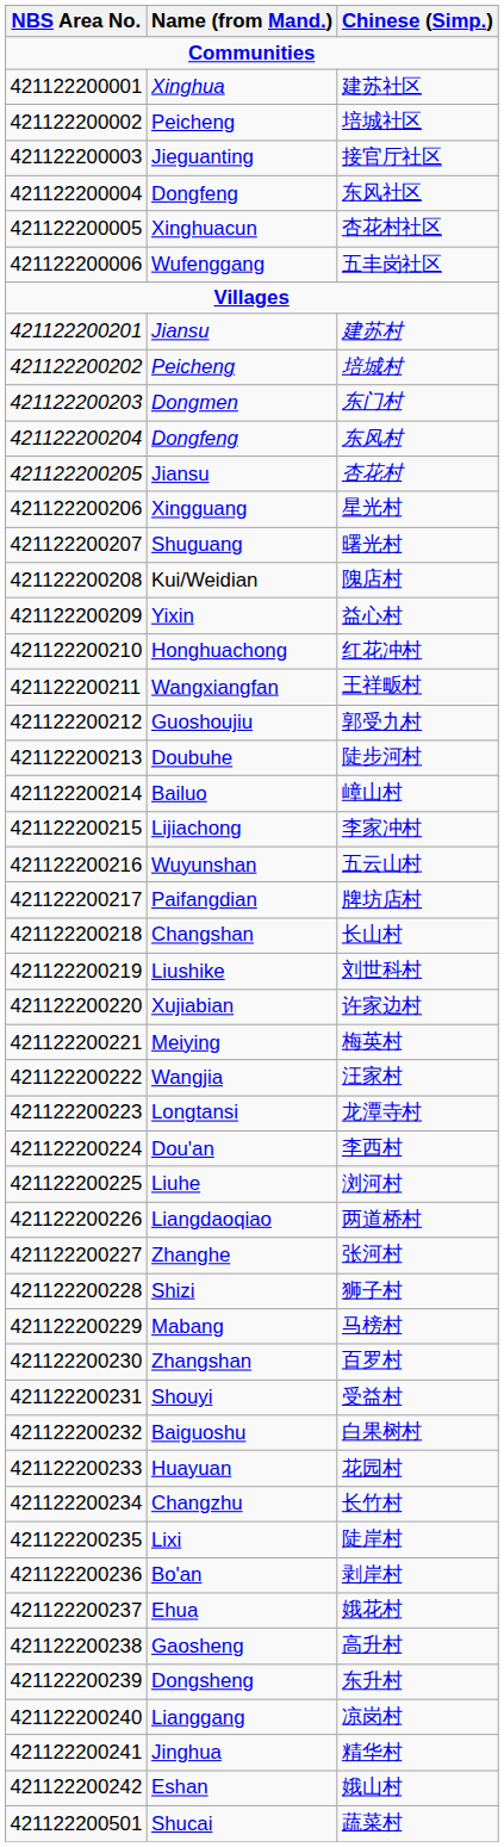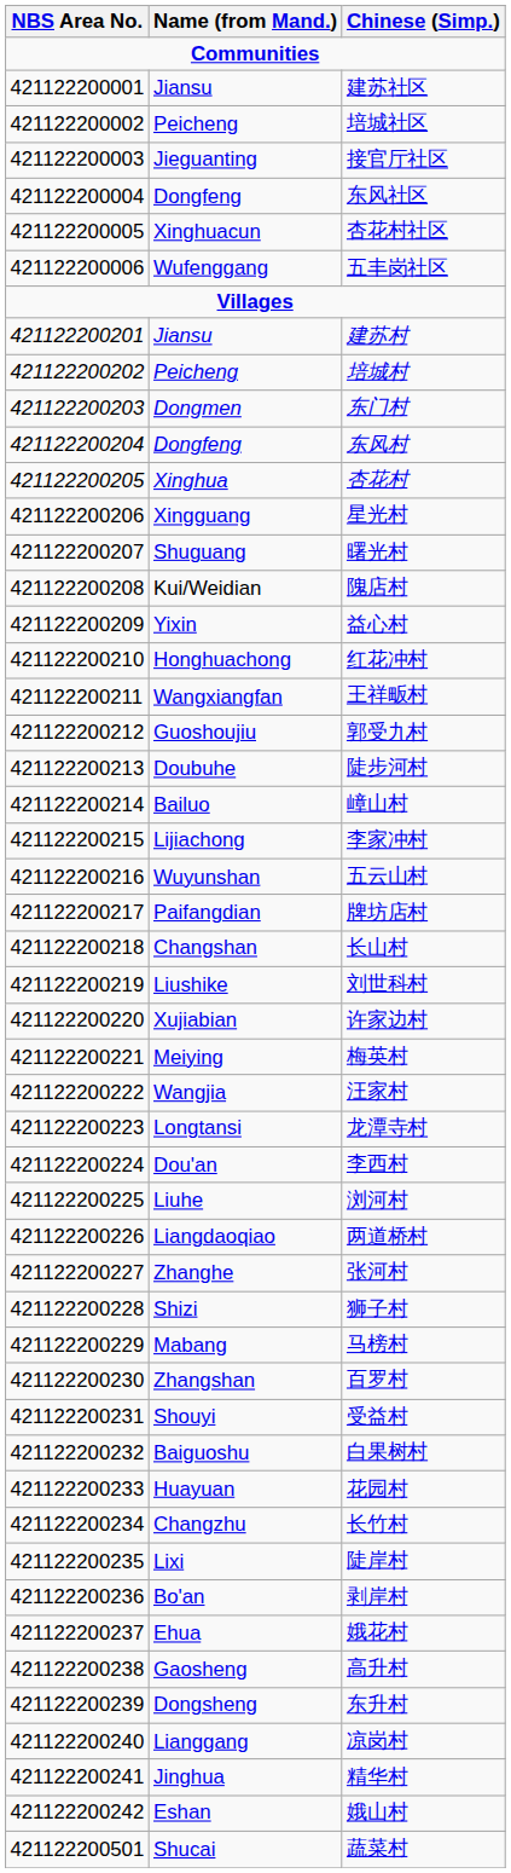建苏社区 | Name (from Mand.): Xinghua -> Jiansu
杏花村 | Name (from Mand.): Jiansu -> Xinghua
